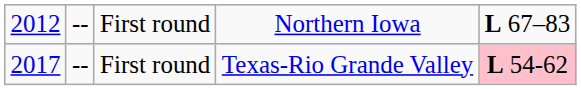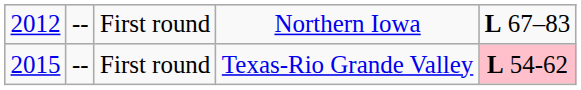First round / Texas-Rio Grande Valley | column 1: 2017 -> 2015
